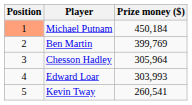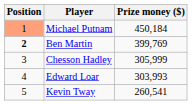Ben Martin | Position: normal -> bold
Chesson Hadley | Prize money ($): 305,964 -> 305,999
